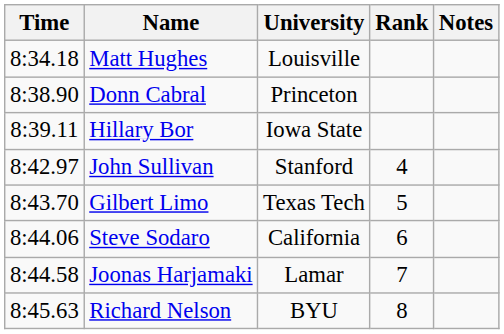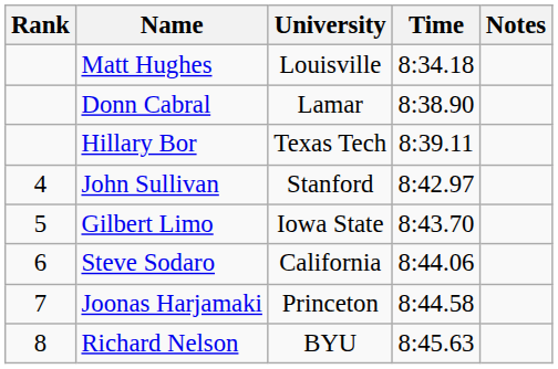columns swapped: Rank <-> Time
Donn Cabral | University: Princeton -> Lamar
Hillary Bor | University: Iowa State -> Texas Tech
Gilbert Limo | University: Texas Tech -> Iowa State
Joonas Harjamaki | University: Lamar -> Princeton
